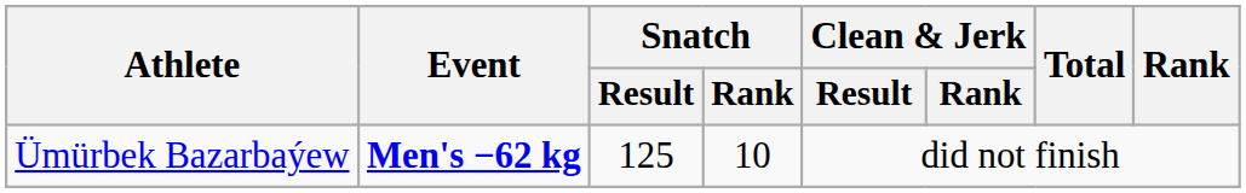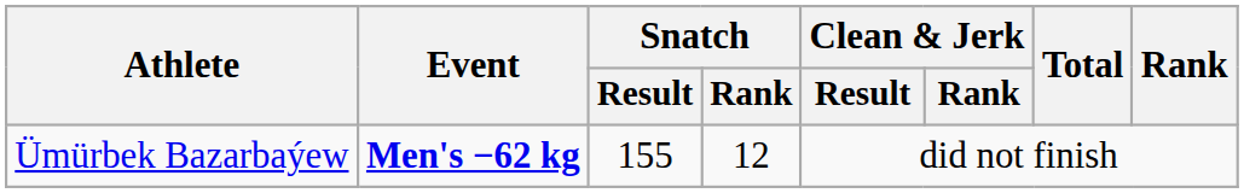Ümürbek Bazarbaýew | Snatch / Result: 125 -> 155
Ümürbek Bazarbaýew | Snatch / Rank: 10 -> 12
